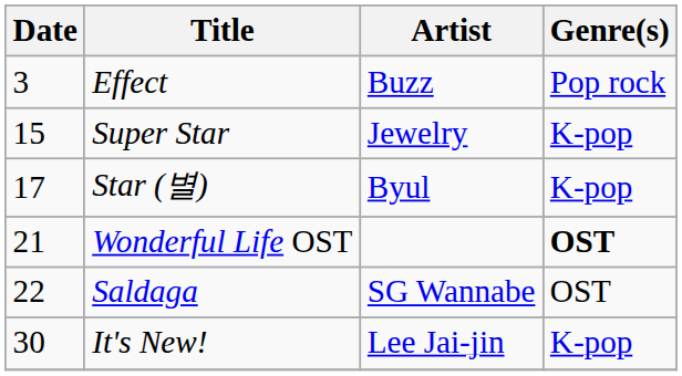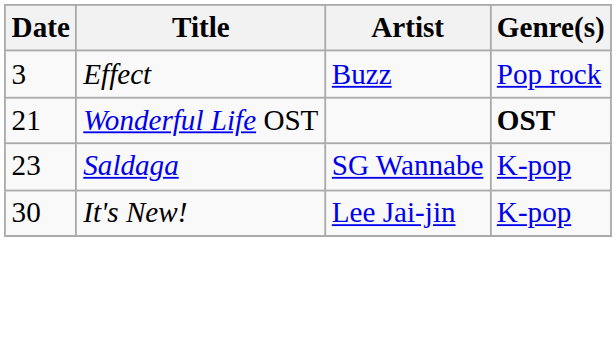- row: 15 | Super Star | Jewelry | K-pop
- row: 17 | Star (별) | Byul | K-pop
Saldaga | Date: 22 -> 23
Saldaga | Genre(s): OST -> K-pop
